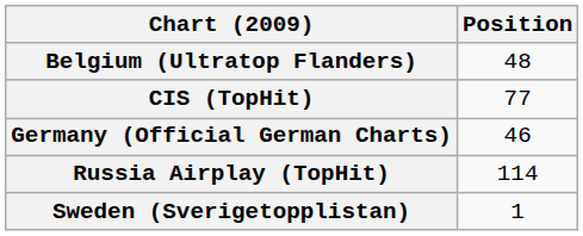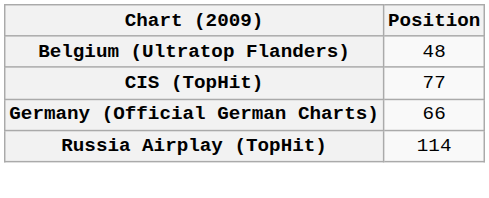Germany (Official German Charts) | Position: 46 -> 66
- row: Sweden (Sverigetopplistan) | 1
